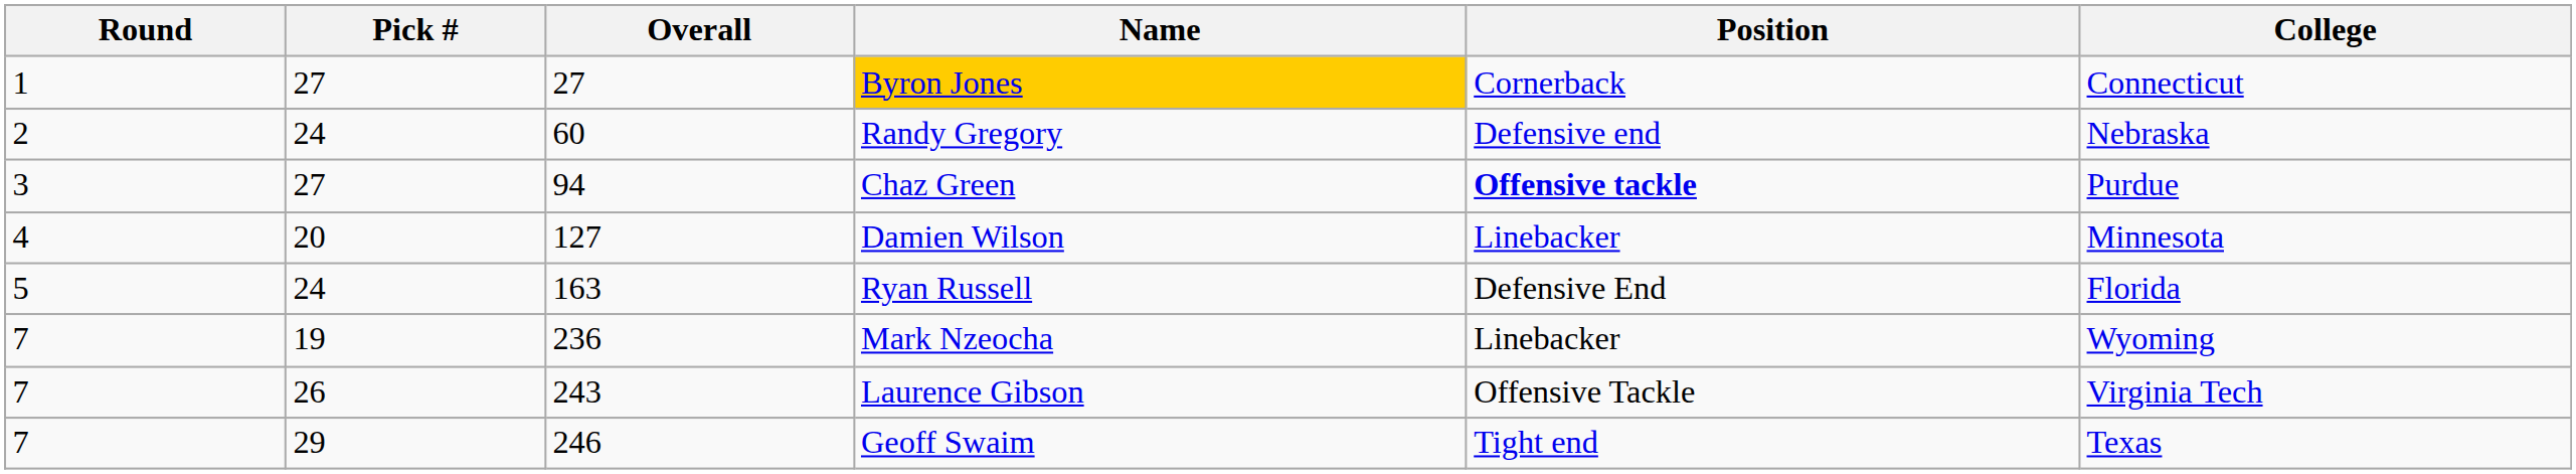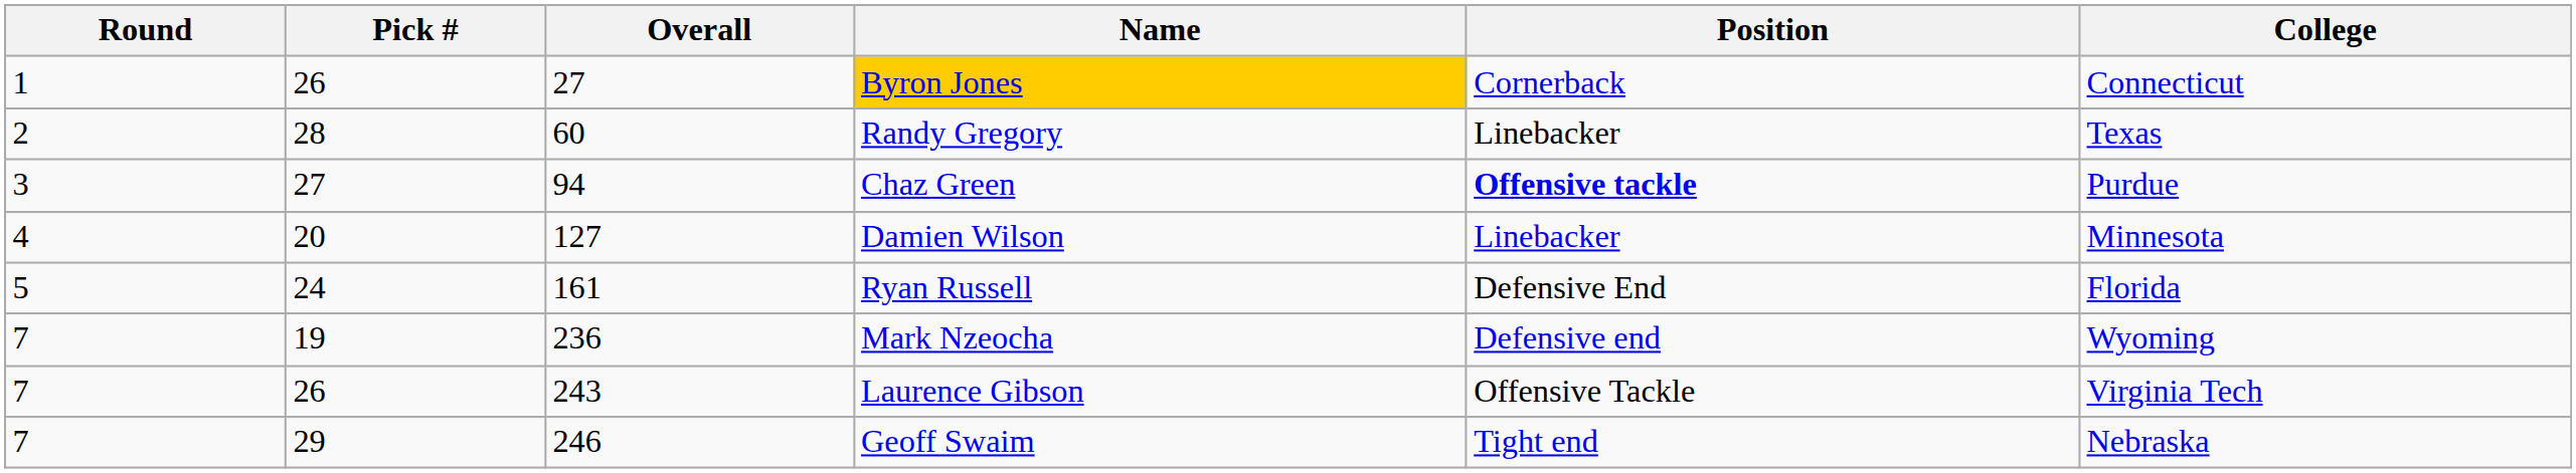Byron Jones | Pick #: 27 -> 26
Randy Gregory | Pick #: 24 -> 28
Randy Gregory | Position: Defensive end -> Linebacker
Randy Gregory | College: Nebraska -> Texas
Ryan Russell | Overall: 163 -> 161
Mark Nzeocha | Position: Linebacker -> Defensive end
Geoff Swaim | College: Texas -> Nebraska
